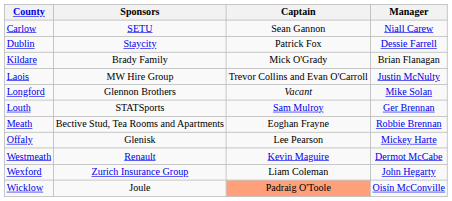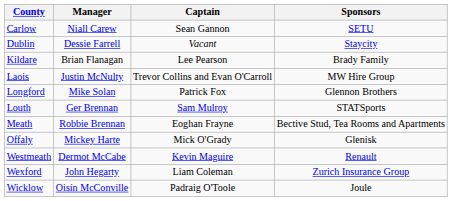columns swapped: Manager <-> Sponsors
Dublin | Captain: Patrick Fox -> Vacant
Kildare | Captain: Mick O'Grady -> Lee Pearson
Longford | Captain: Vacant -> Patrick Fox
Offaly | Captain: Lee Pearson -> Mick O'Grady
Wicklow | Captain: lightsalmon background -> no background
